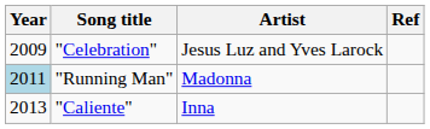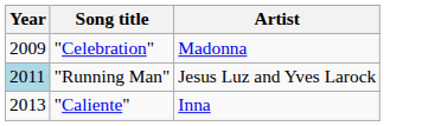- column: Ref
"Celebration" | Artist: Jesus Luz and Yves Larock -> Madonna
"Running Man" | Artist: Madonna -> Jesus Luz and Yves Larock
